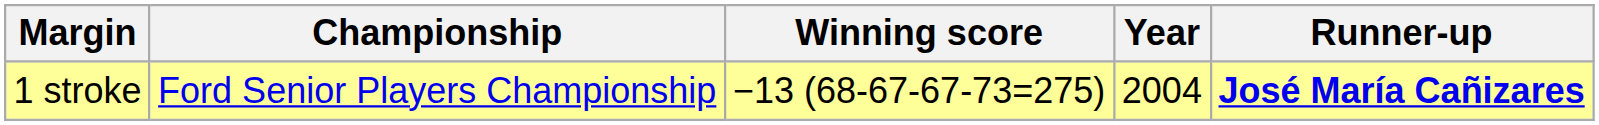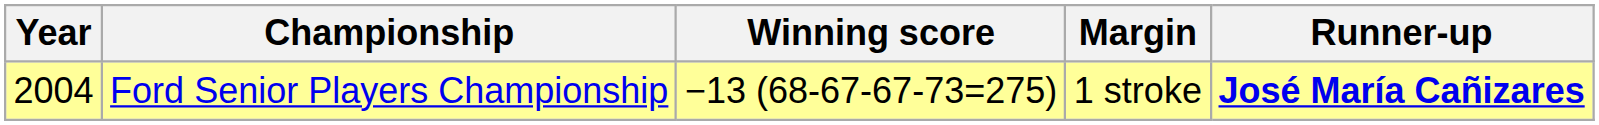columns swapped: Year <-> Margin
